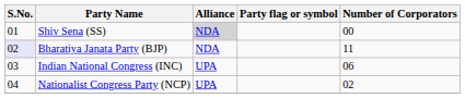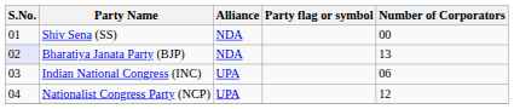Shiv Sena (SS) | Alliance: lightgrey background -> no background
Bharatiya Janata Party (BJP) | Number of Corporators: 11 -> 13
Nationalist Congress Party (NCP) | Number of Corporators: 02 -> 12
